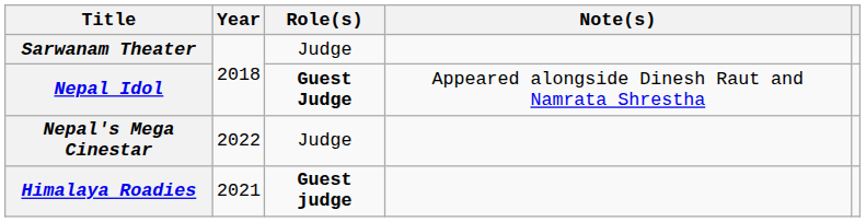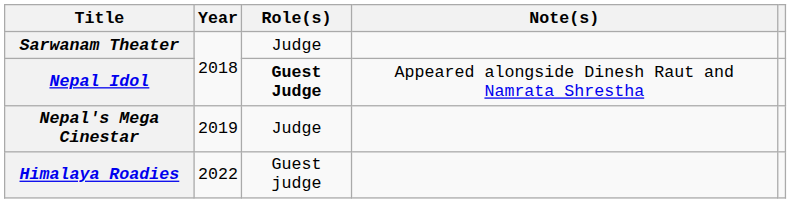Nepal's Mega Cinestar | Year: 2022 -> 2019
Himalaya Roadies | Year: 2021 -> 2022
Himalaya Roadies | Role(s): bold -> normal
